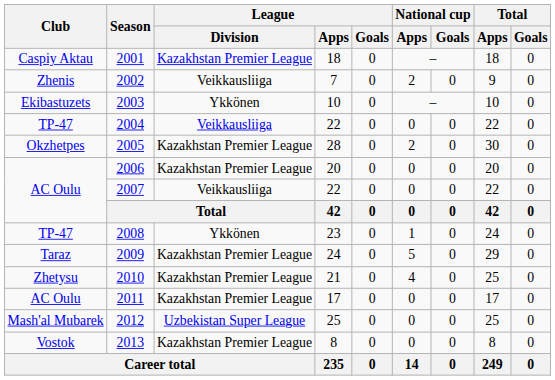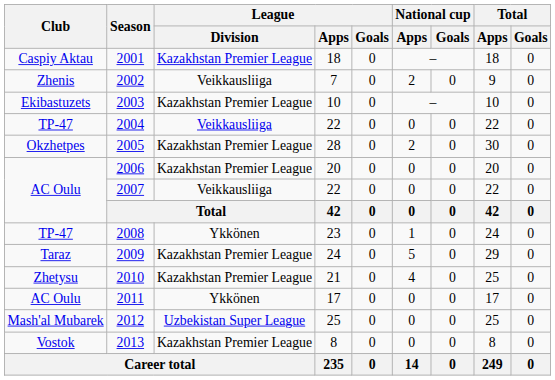2003 | League / Division: Ykkönen -> Kazakhstan Premier League
2011 | League / Division: Kazakhstan Premier League -> Ykkönen
